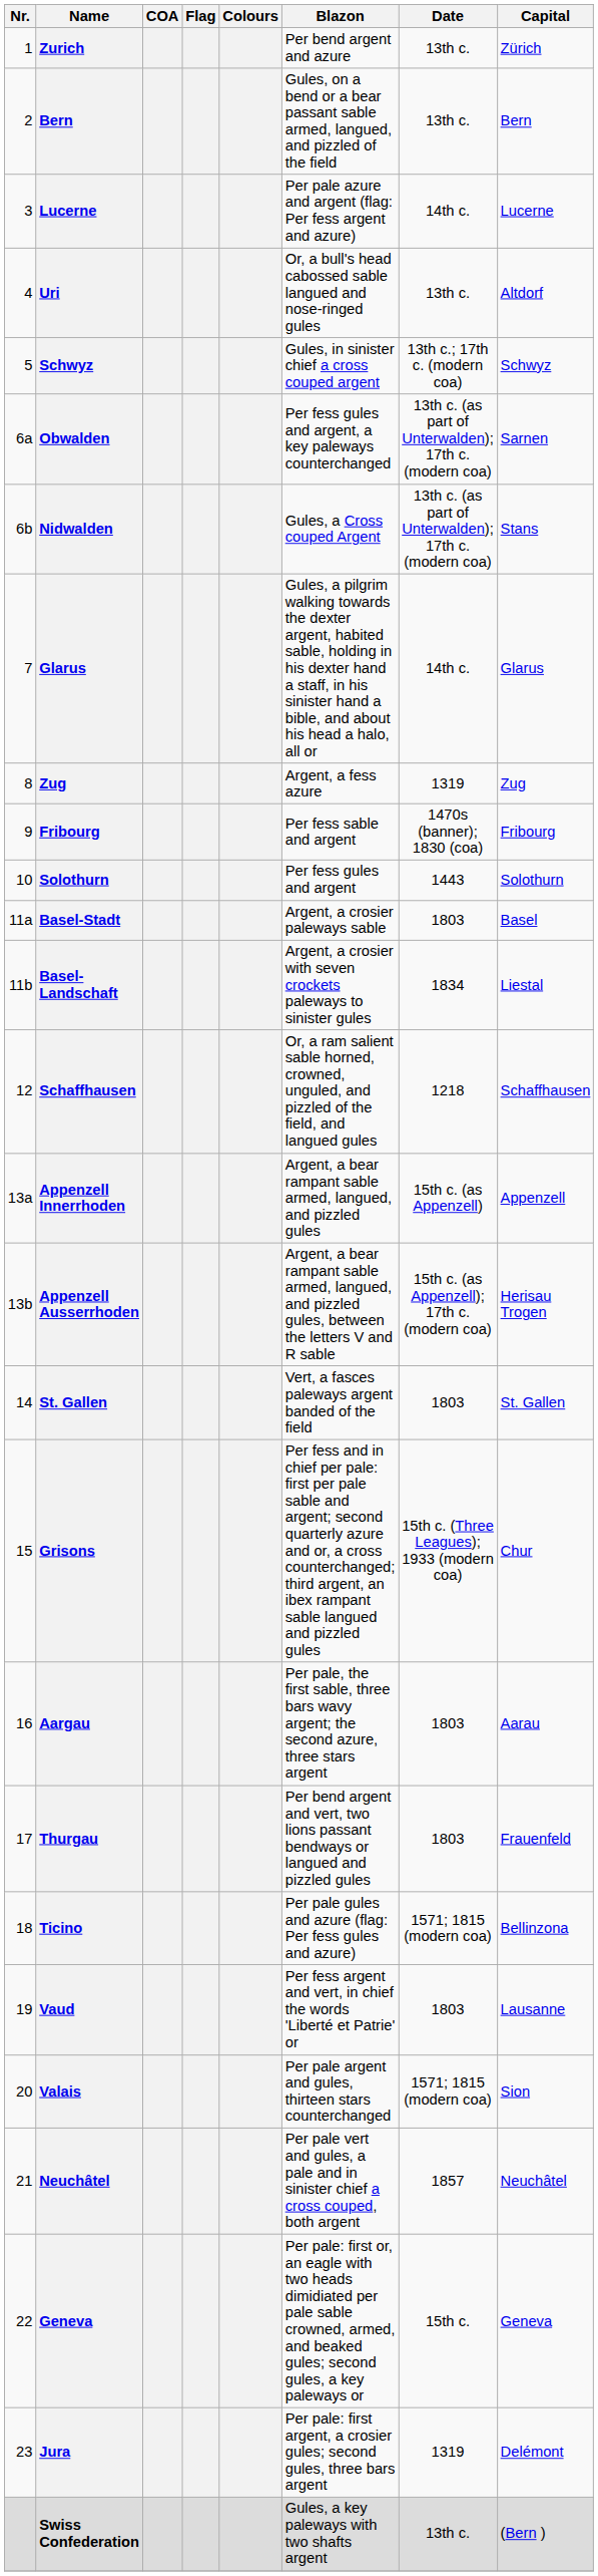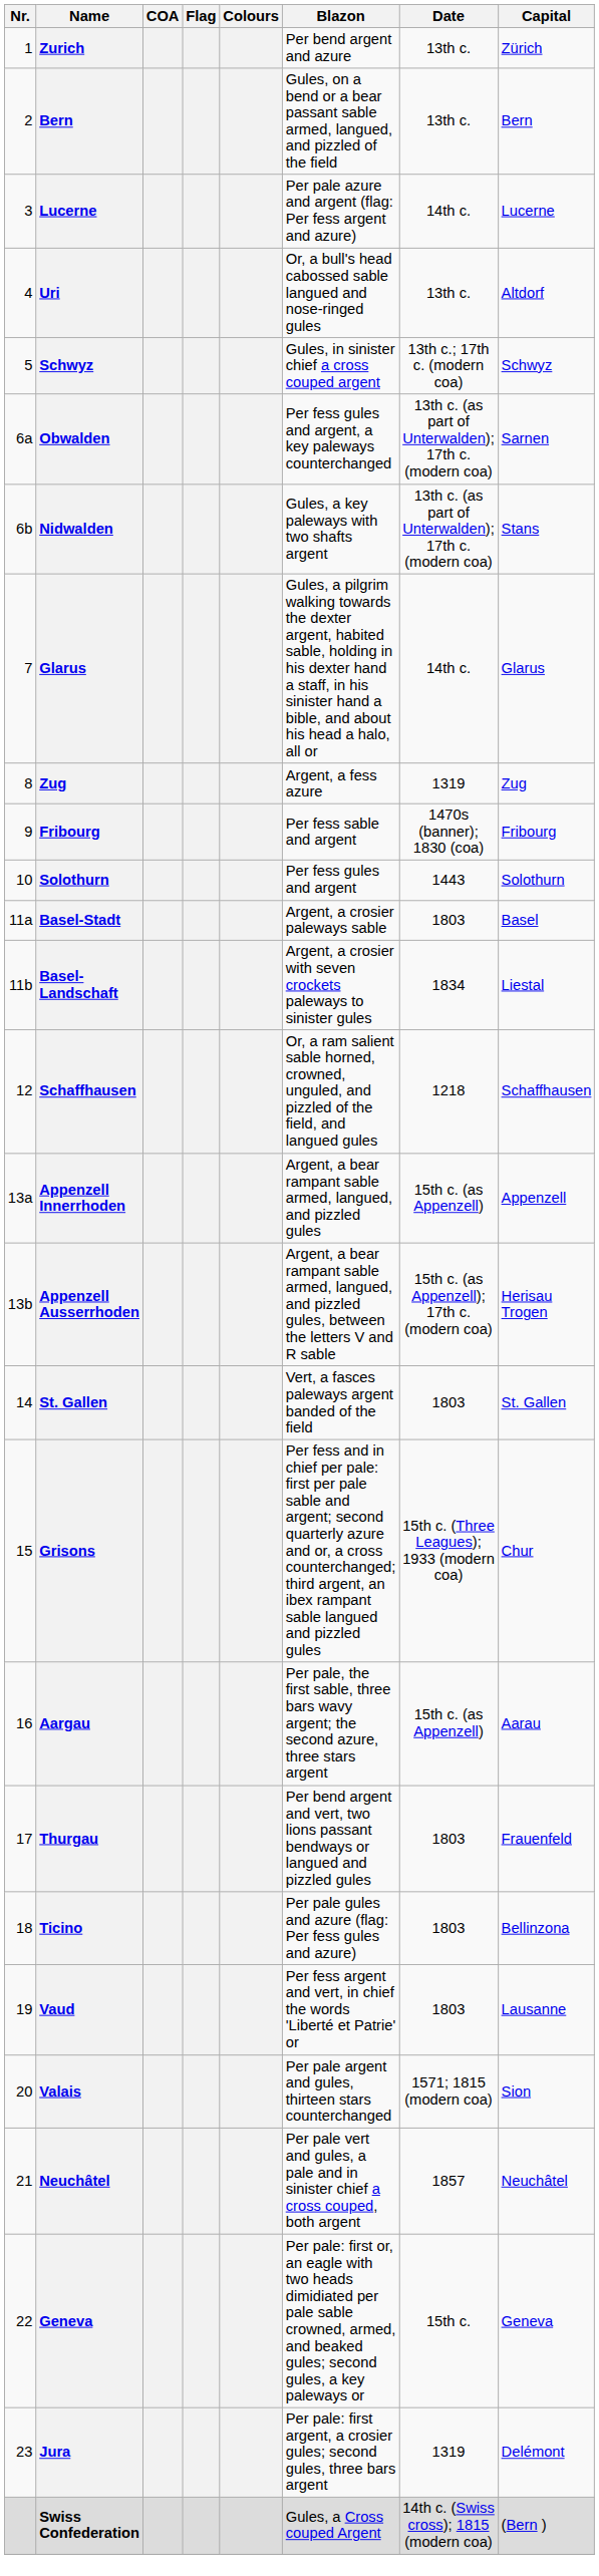Nidwalden | Blazon: Gules, a Cross couped Argent -> Gules, a key paleways with two shafts argent
Aargau | Date: 1803 -> 15th c. (as Appenzell)
Ticino | Date: 1571; 1815 (modern coa) -> 1803
Swiss Confederation | Blazon: Gules, a key paleways with two shafts argent -> Gules, a Cross couped Argent
Swiss Confederation | Date: 13th c. -> 14th c. (Swiss cross); 1815 (modern coa)
